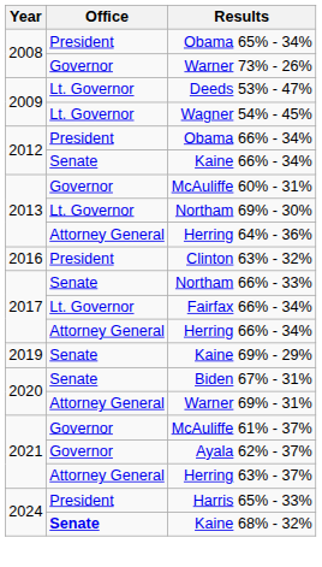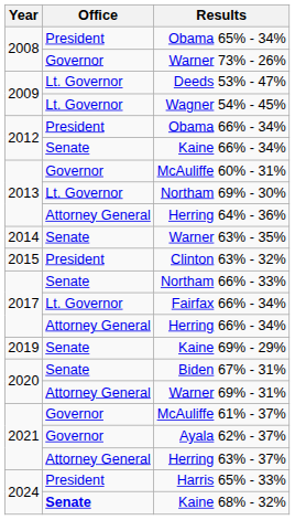+ row: 2014 | Senate | Warner 63% - 35%
Clinton 63% - 32% | Year: 2016 -> 2015
